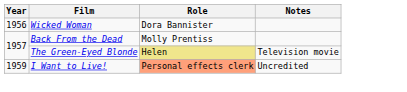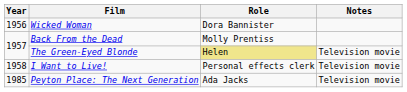I Want to Live! | Year: 1959 -> 1958
I Want to Live! | Role: lightsalmon background -> no background
I Want to Live! | Notes: Uncredited -> Television movie
+ row: 1985 | Peyton Place: The Next Generation | Ada Jacks | Television movie
